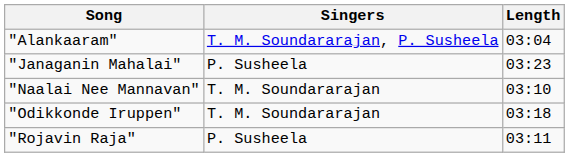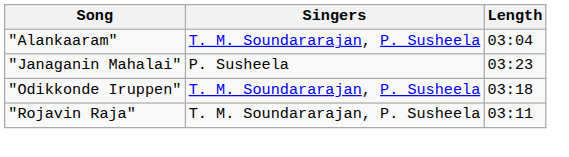- row: "Naalai Nee Mannavan" | T. M. Soundararajan | 03:10
"Odikkonde Iruppen" | Singers: T. M. Soundararajan -> T. M. Soundararajan, P. Susheela
"Rojavin Raja" | Singers: P. Susheela -> T. M. Soundararajan, P. Susheela
